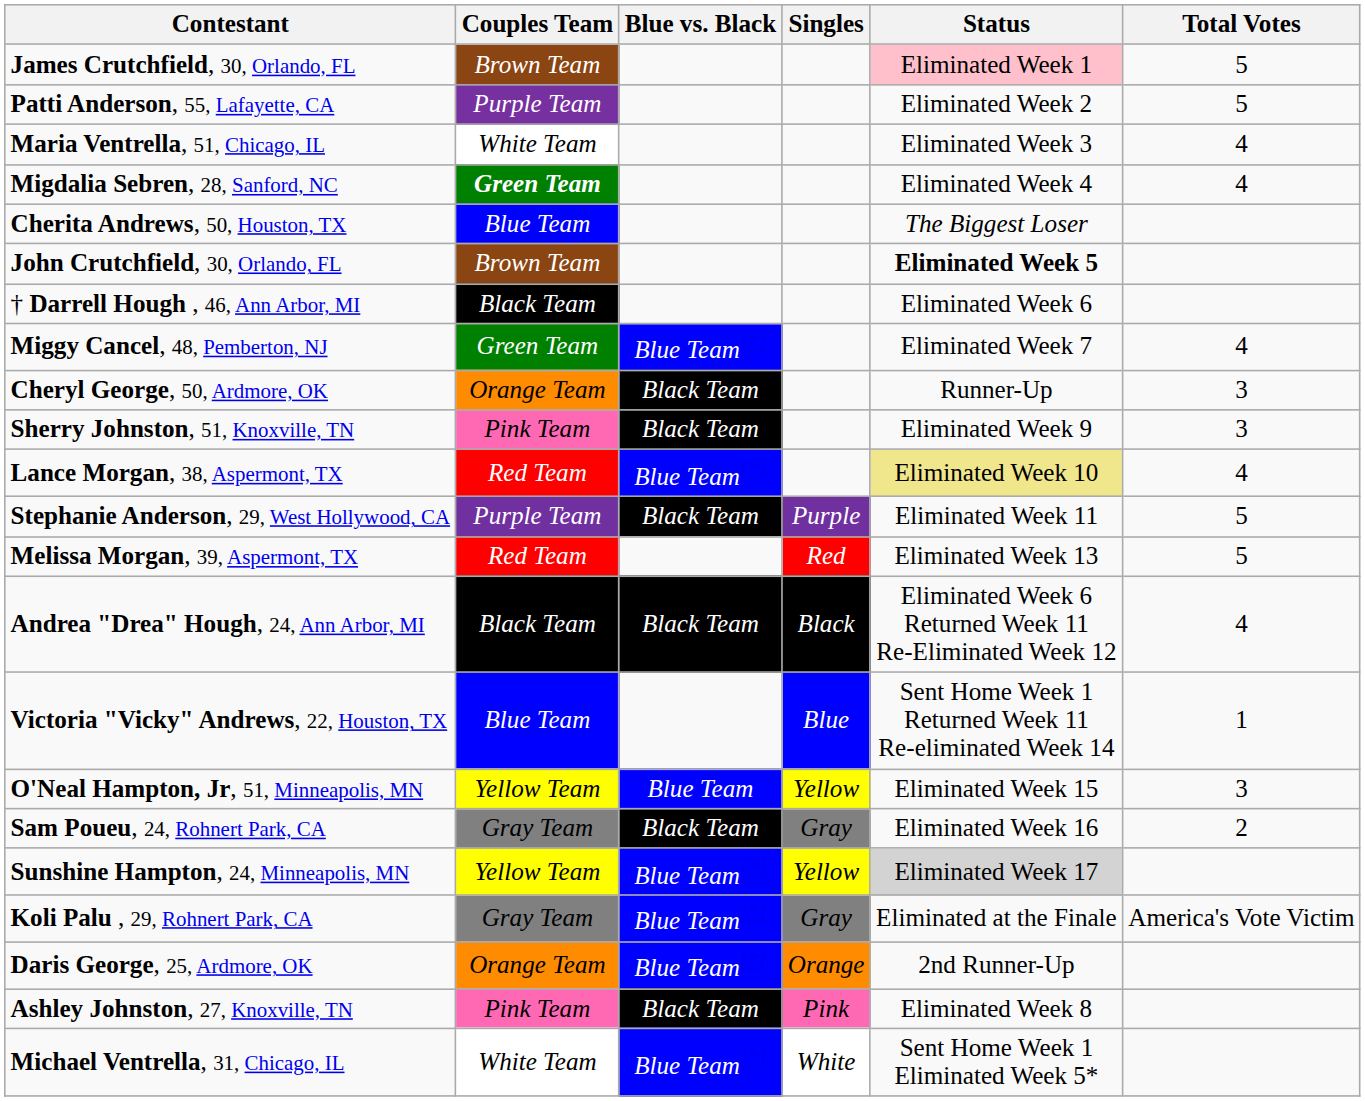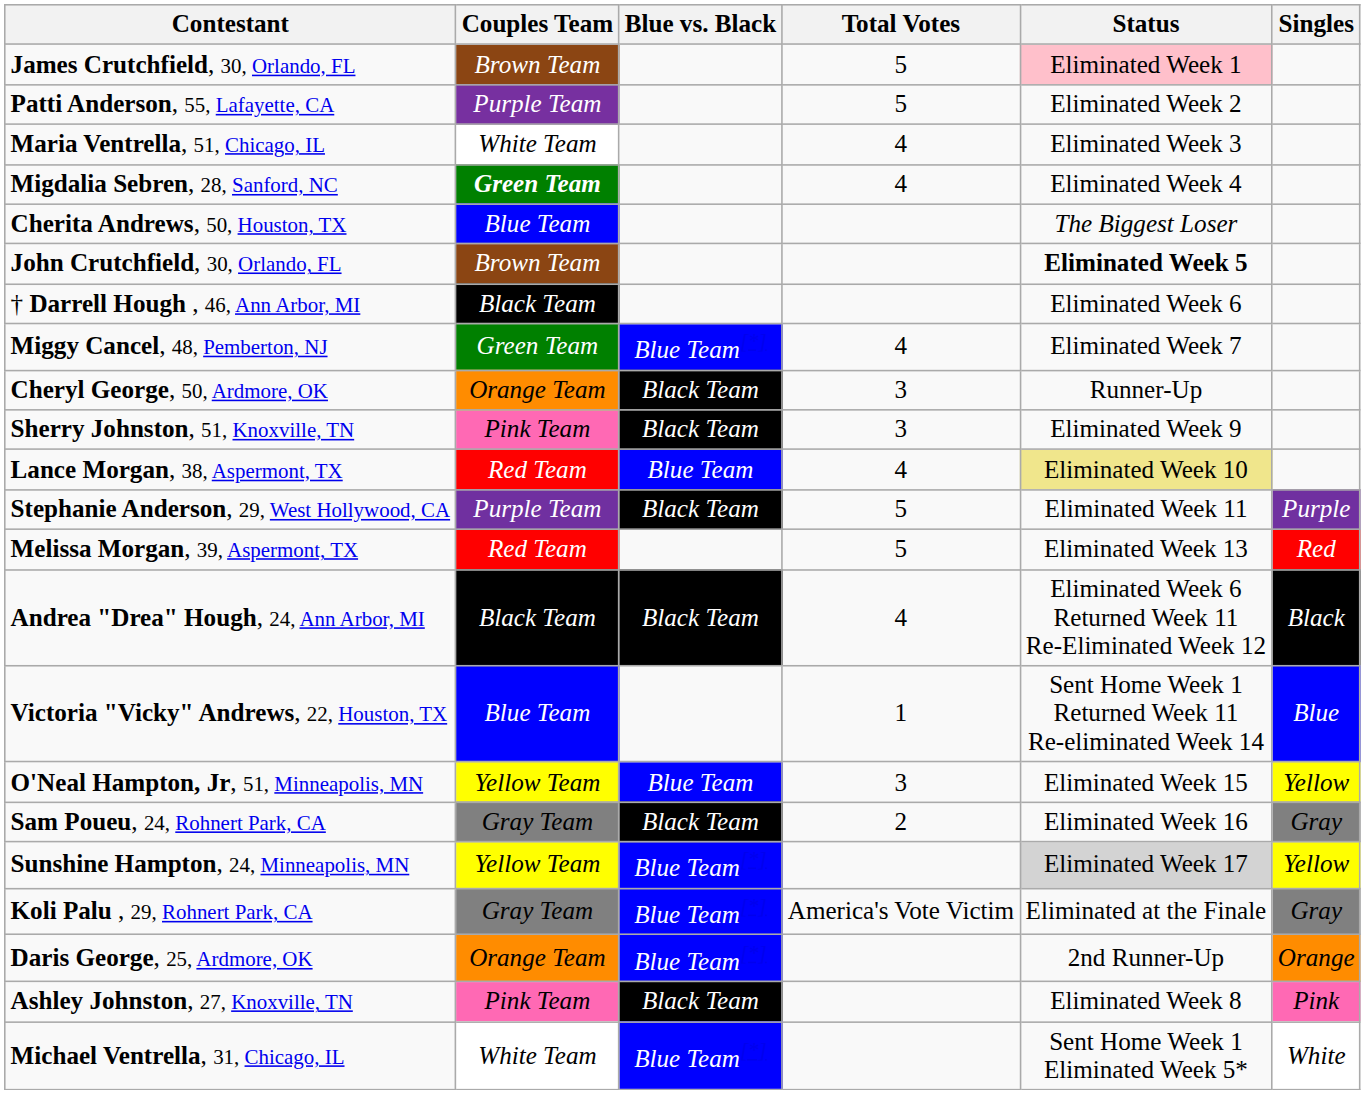columns swapped: Singles <-> Total Votes
Lance Morgan, 38, Aspermont, TX | Blue vs. Black: Blue Team[*] -> Blue Team
